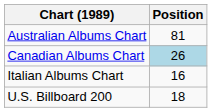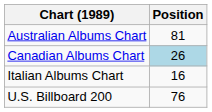U.S. Billboard 200 | Position: 18 -> 76
